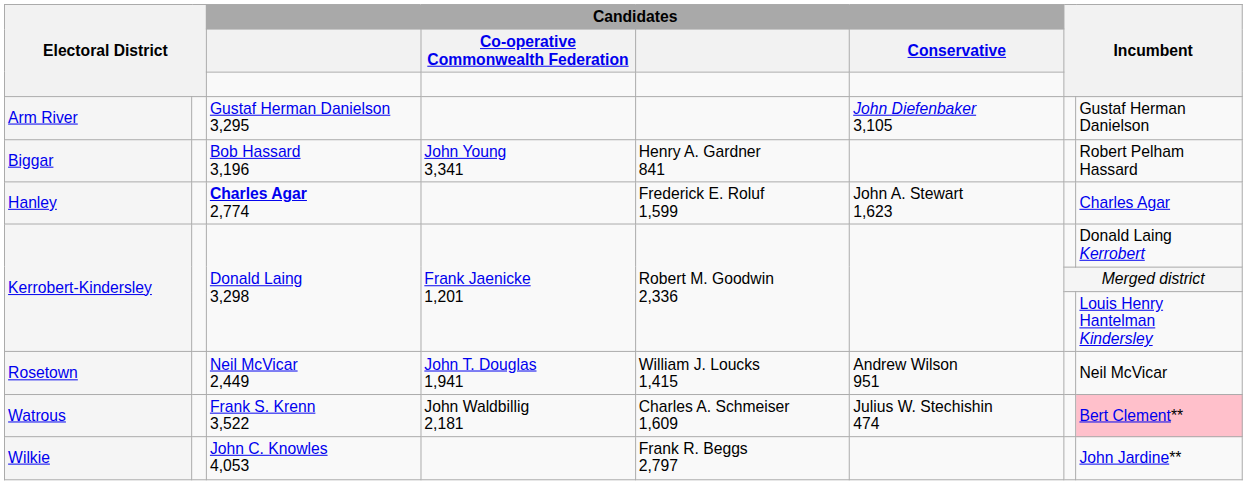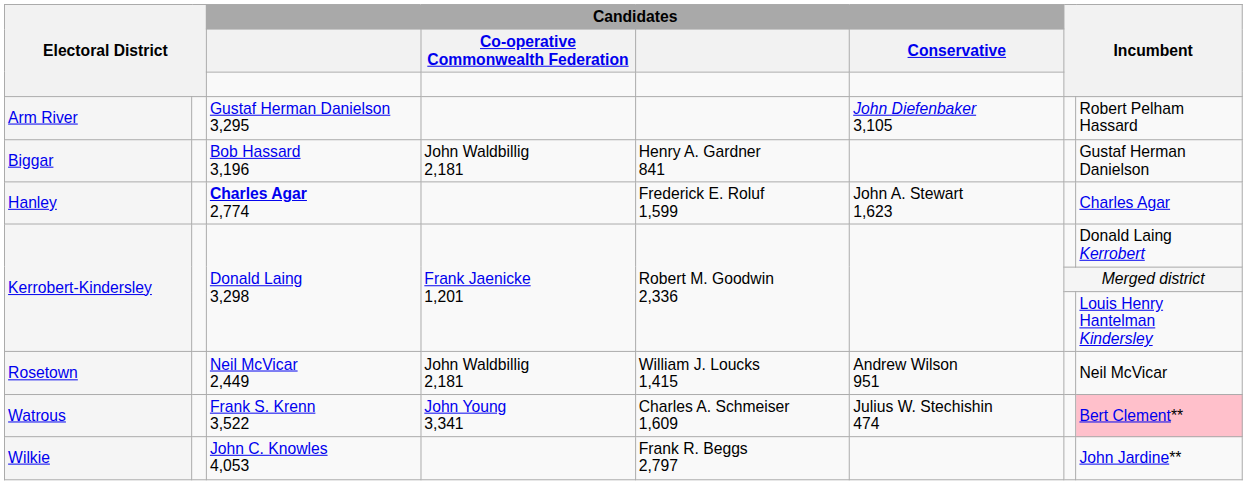Arm River | column 8: Gustaf Herman Danielson -> Robert Pelham Hassard
Biggar | Candidates / Co-operative Commonwealth Federation: John Young 3,341 -> John Waldbillig 2,181
Biggar | column 8: Robert Pelham Hassard -> Gustaf Herman Danielson
Rosetown | Candidates / Co-operative Commonwealth Federation: John T. Douglas 1,941 -> John Waldbillig 2,181
Watrous | Candidates / Co-operative Commonwealth Federation: John Waldbillig 2,181 -> John Young 3,341
